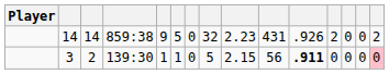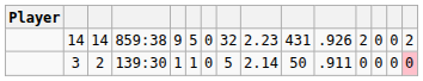3 | column 9: 2.15 -> 2.14
3 | column 10: 56 -> 50
3 | column 11: bold -> normal
